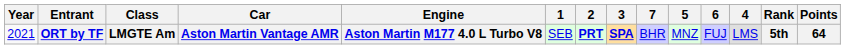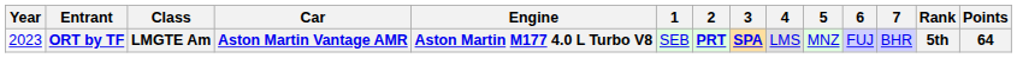columns swapped: 4 <-> 7
ORT by TF | Year: 2021 -> 2023
